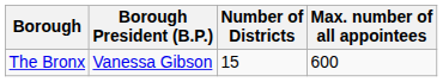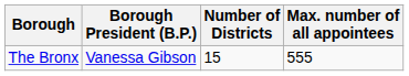The Bronx | Max. number of all appointees: 600 -> 555
